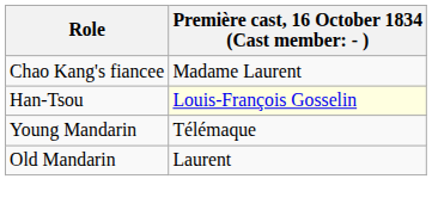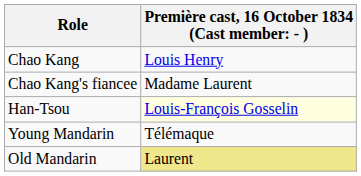+ row: Chao Kang | Louis Henry
Old Mandarin | column 2: no background -> khaki background
